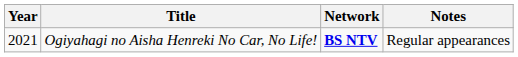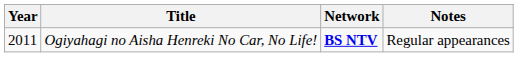Ogiyahagi no Aisha Henreki No Car, No Life! | Year: 2021 -> 2011
